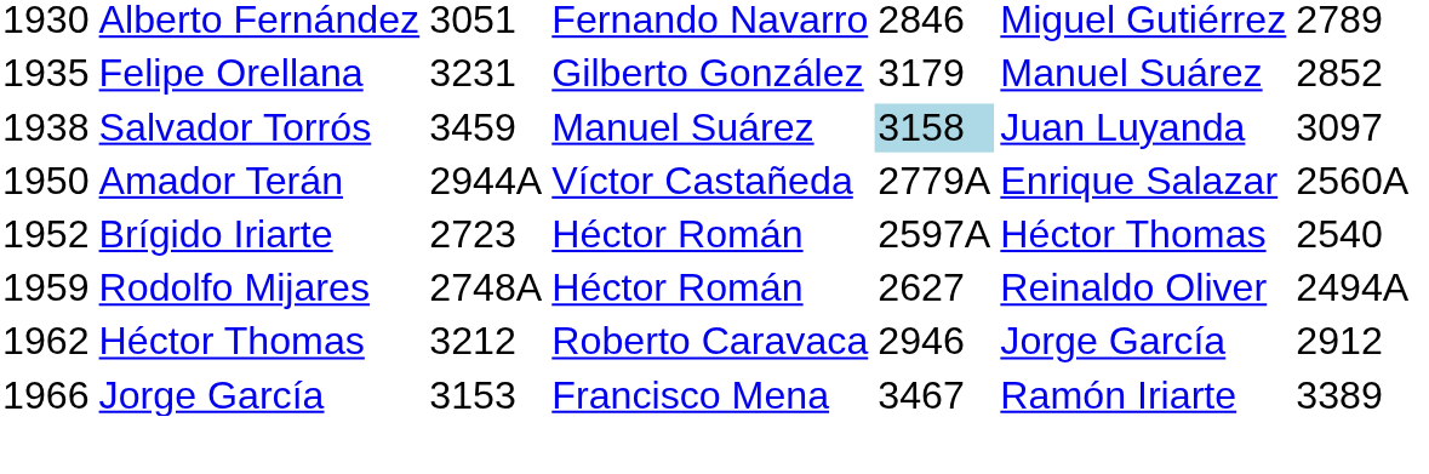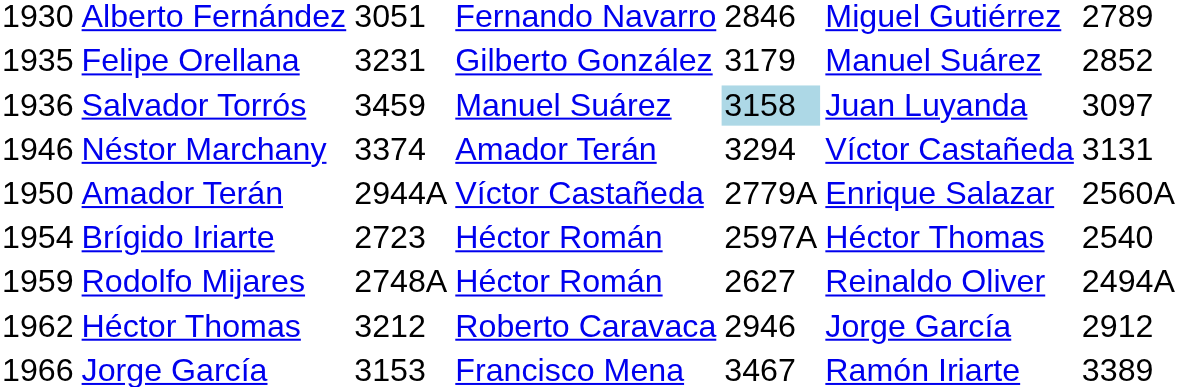Salvador Torrós | column 1: 1938 -> 1936
+ row: 1946 | Néstor Marchany | 3374 | Amador Terán | 3294 | Víctor Castañeda | 3131
Brígido Iriarte | column 1: 1952 -> 1954
